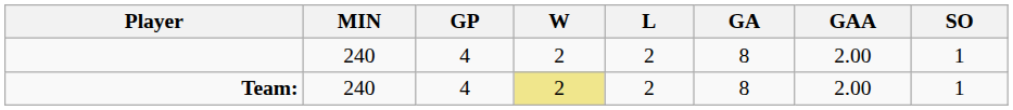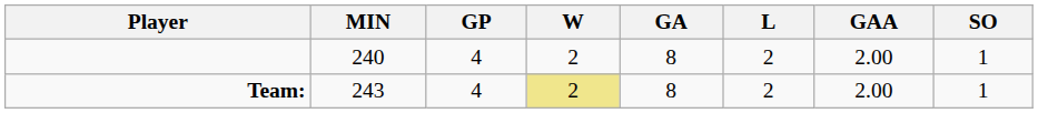columns swapped: L <-> GA
Team: | MIN: 240 -> 243
